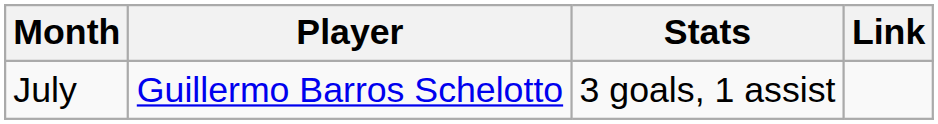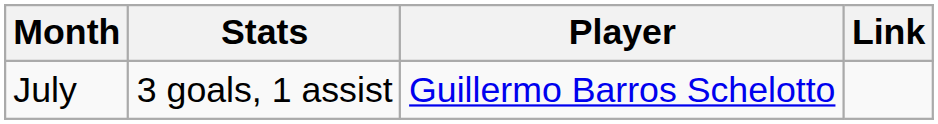columns swapped: Player <-> Stats
